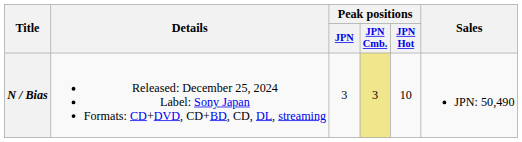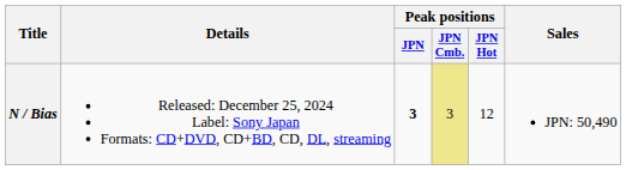N / Bias | Peak positions / JPN: normal -> bold
N / Bias | Peak positions / JPN Hot: 10 -> 12
